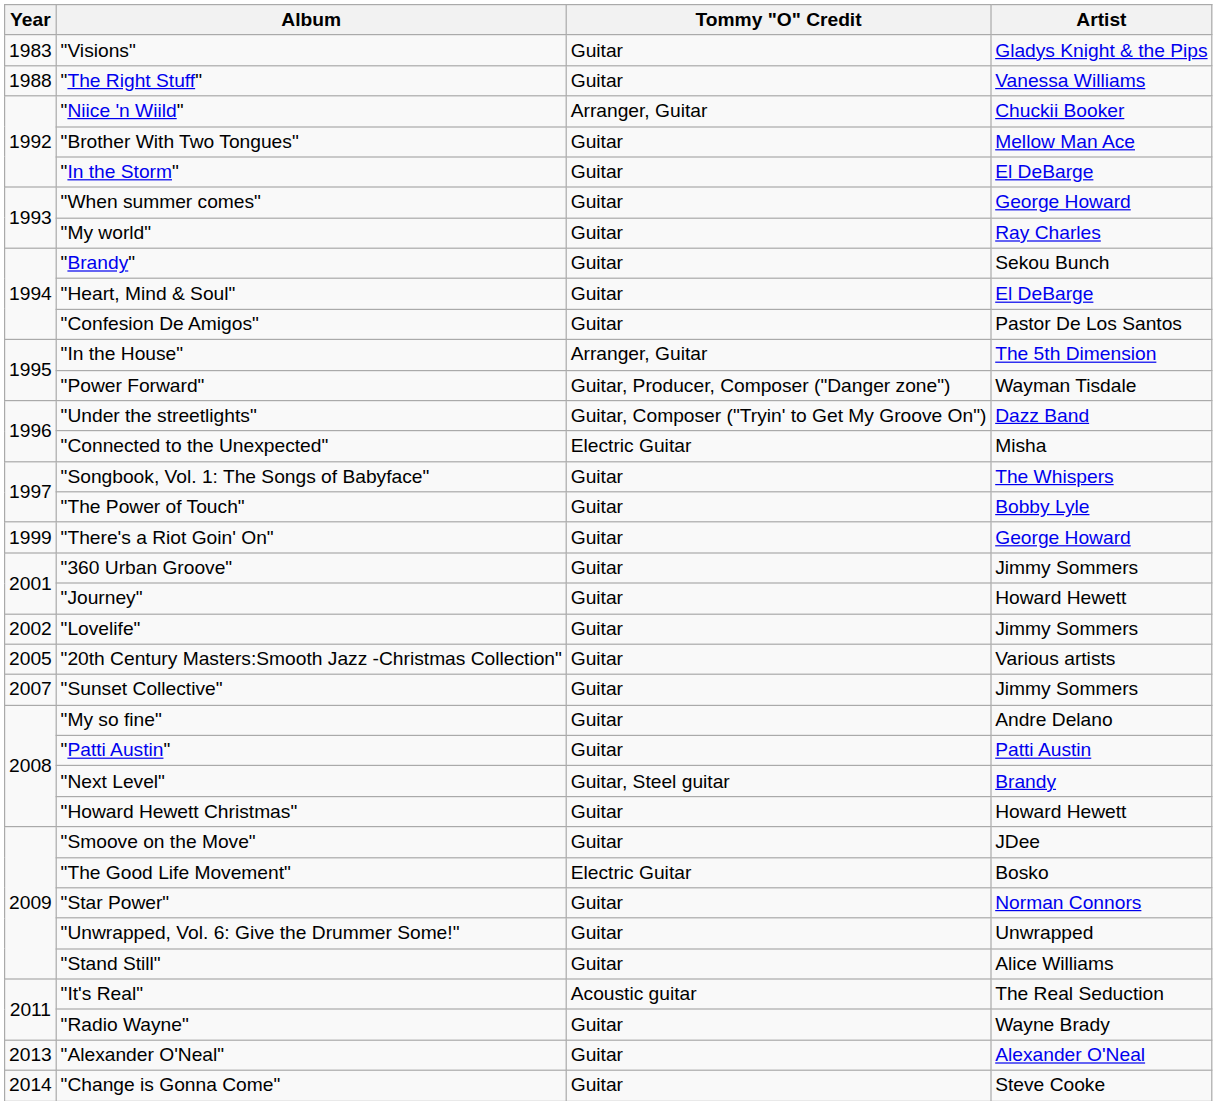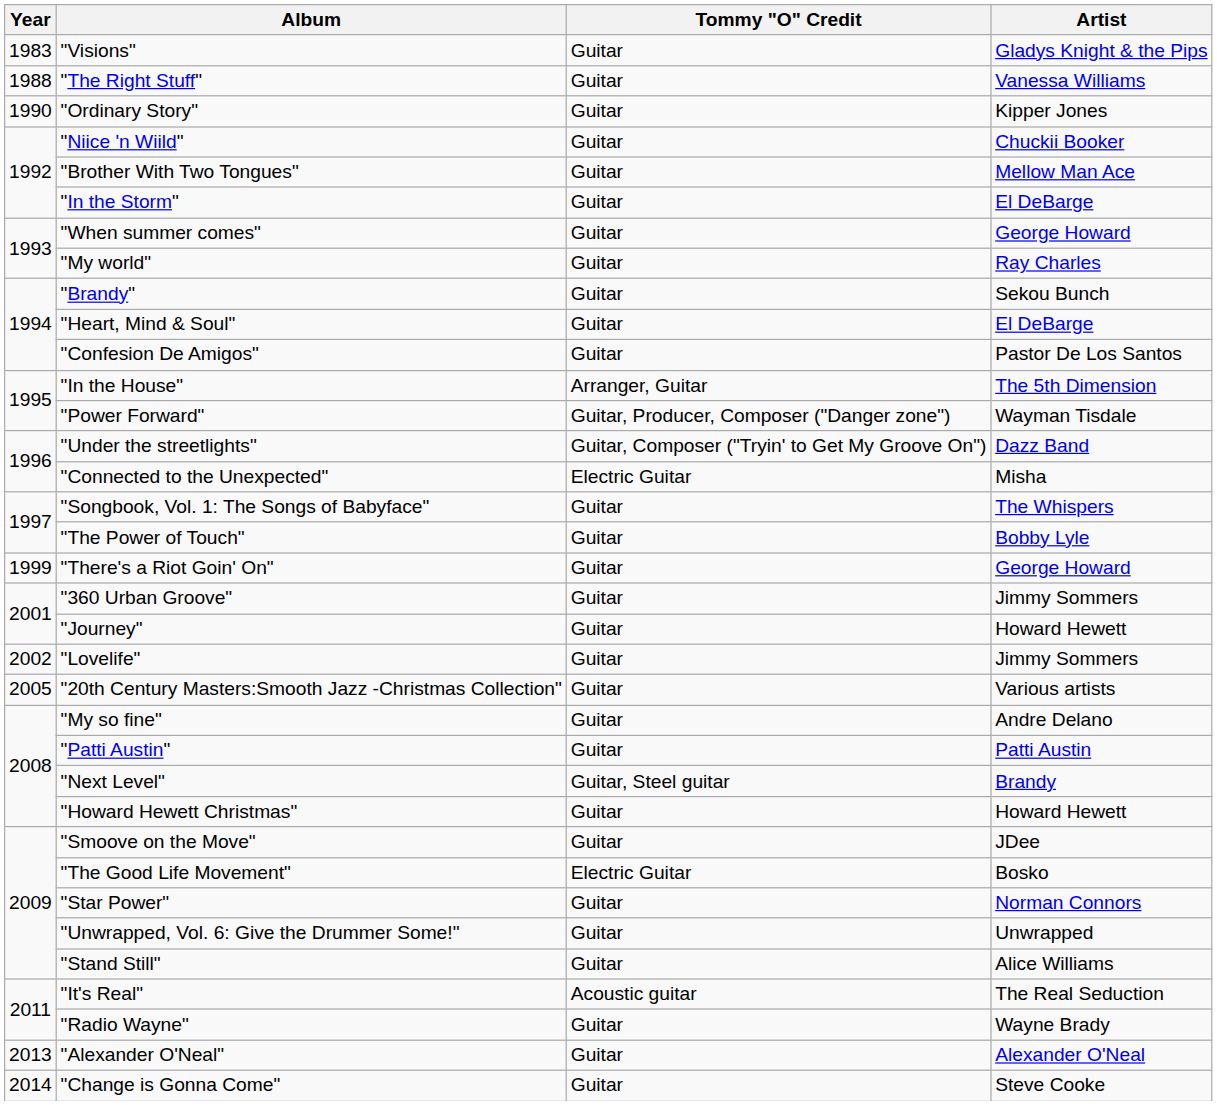+ row: 1990 | "Ordinary Story" | Guitar | Kipper Jones
"Niice 'n Wiild" | Tommy "O" Credit: Arranger, Guitar -> Guitar
- row: 2007 | "Sunset Collective" | Guitar | Jimmy Sommers
